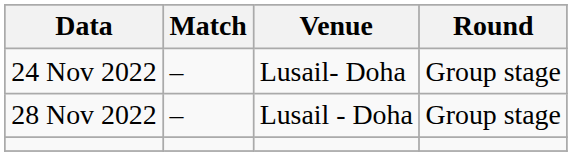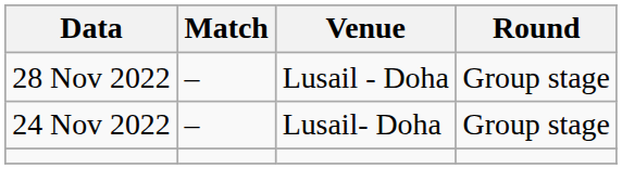rows swapped: 24 Nov 2022 <-> 28 Nov 2022
